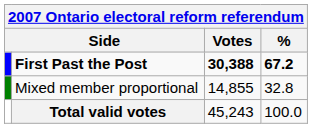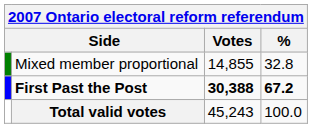rows swapped: First Past the Post <-> Mixed member proportional
